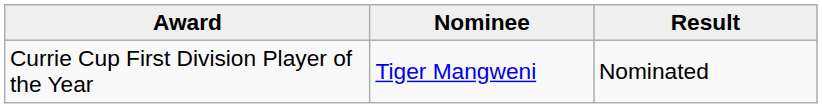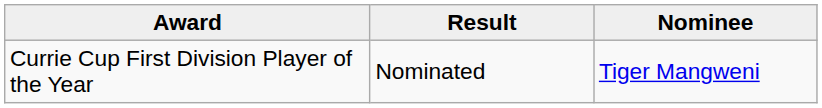columns swapped: Nominee <-> Result
